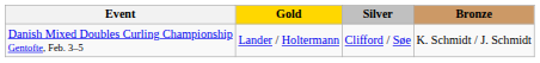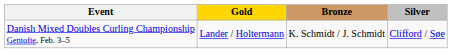columns swapped: Silver <-> Bronze
